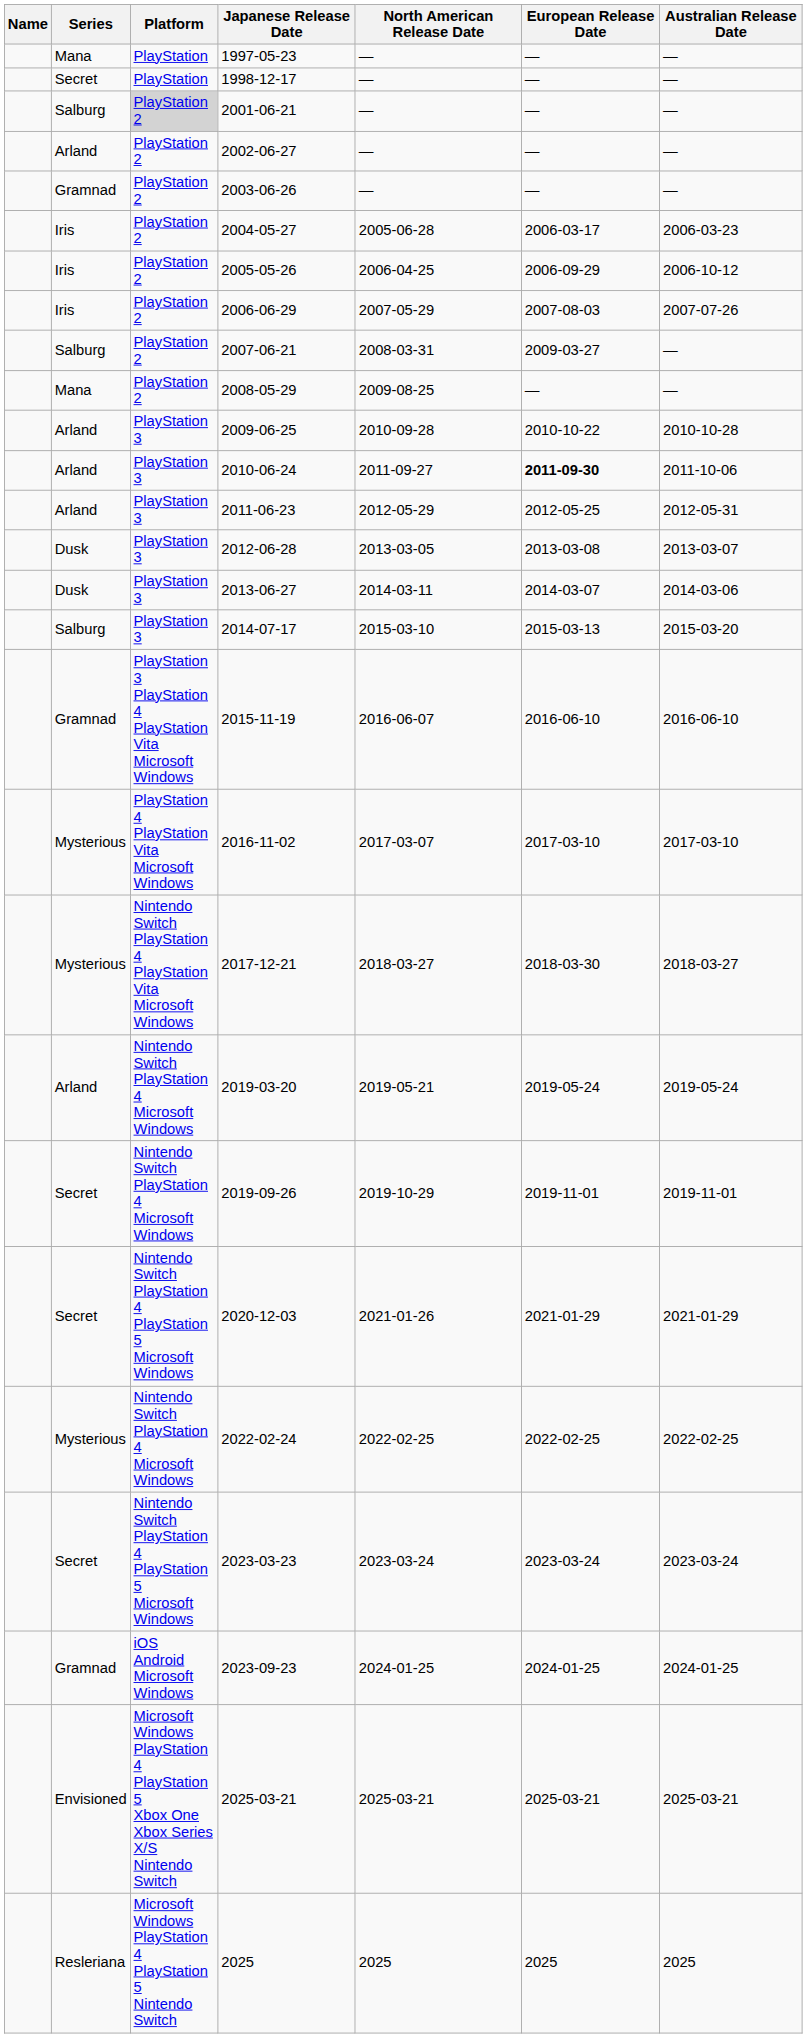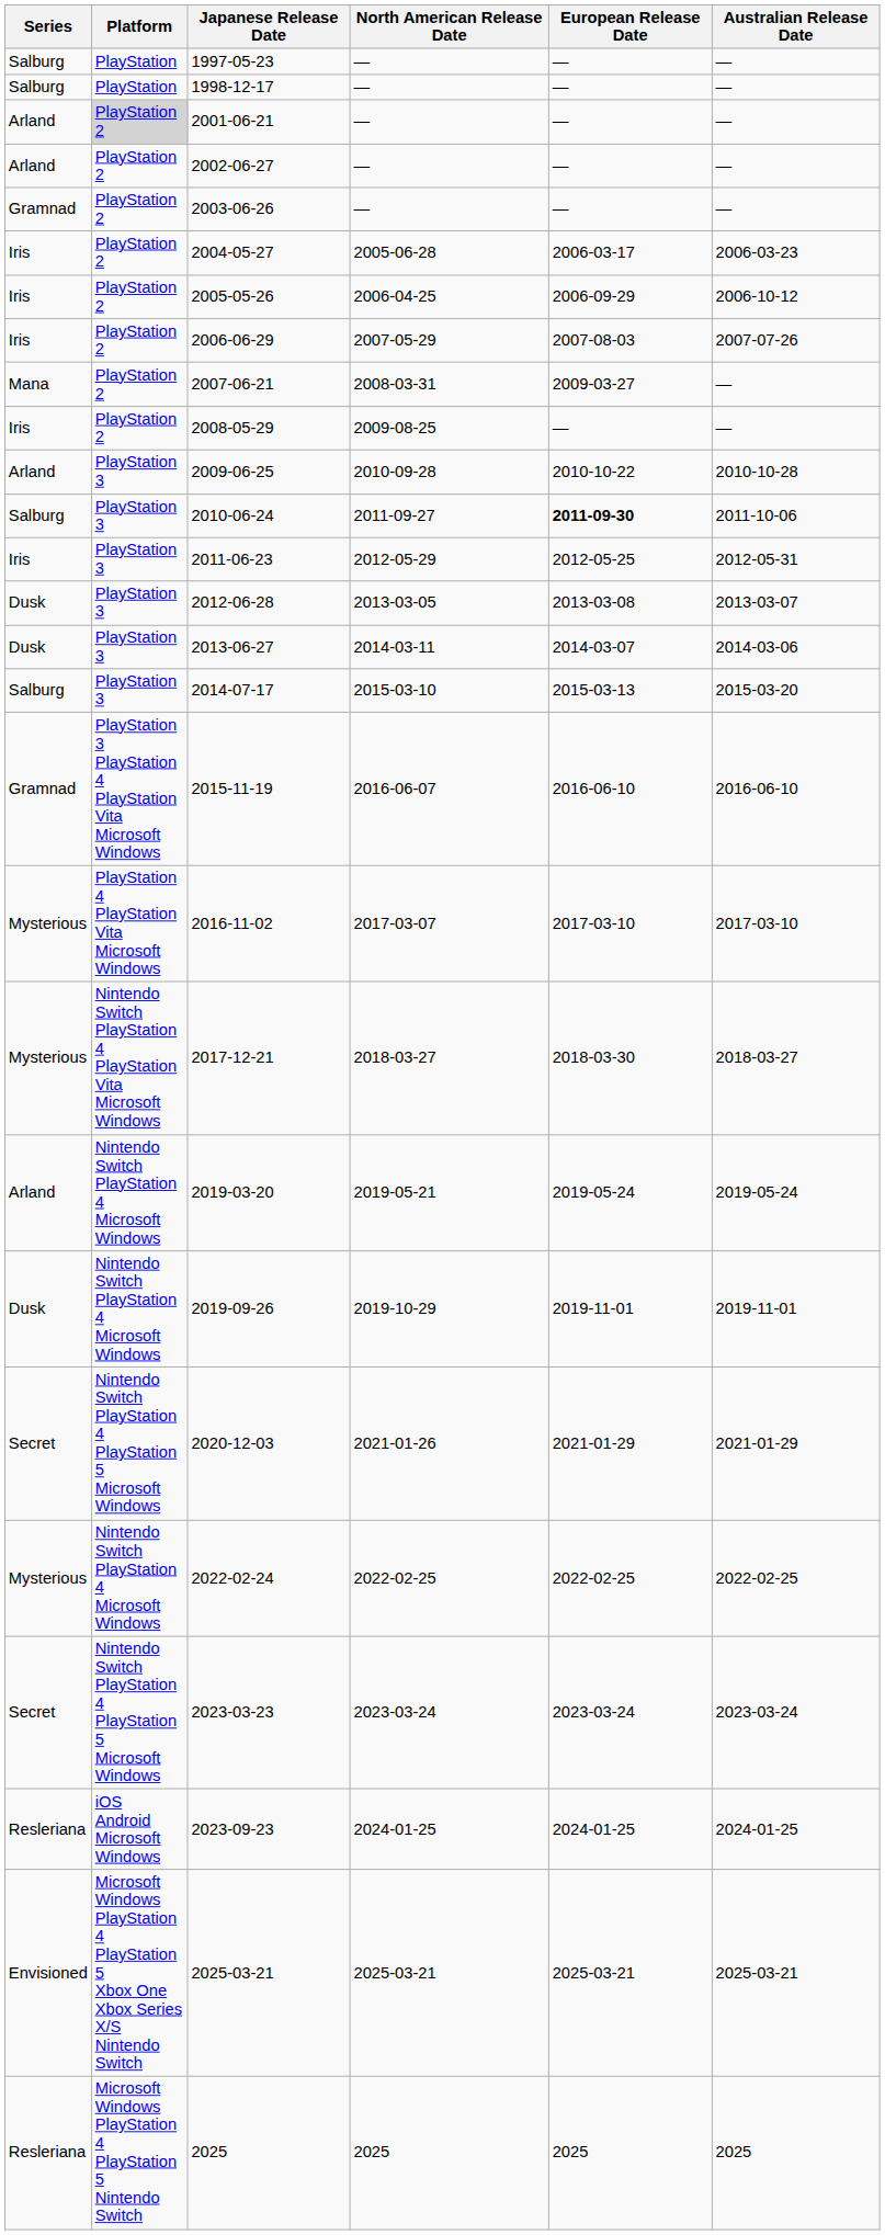- column: Name
1997-05-23 | Series: Mana -> Salburg
1998-12-17 | Series: Secret -> Salburg
2001-06-21 | Series: Salburg -> Arland
2007-06-21 | Series: Salburg -> Mana
2008-05-29 | Series: Mana -> Iris
2010-06-24 | Series: Arland -> Salburg
2011-06-23 | Series: Arland -> Iris
2019-09-26 | Series: Secret -> Dusk
2023-09-23 | Series: Gramnad -> Resleriana
